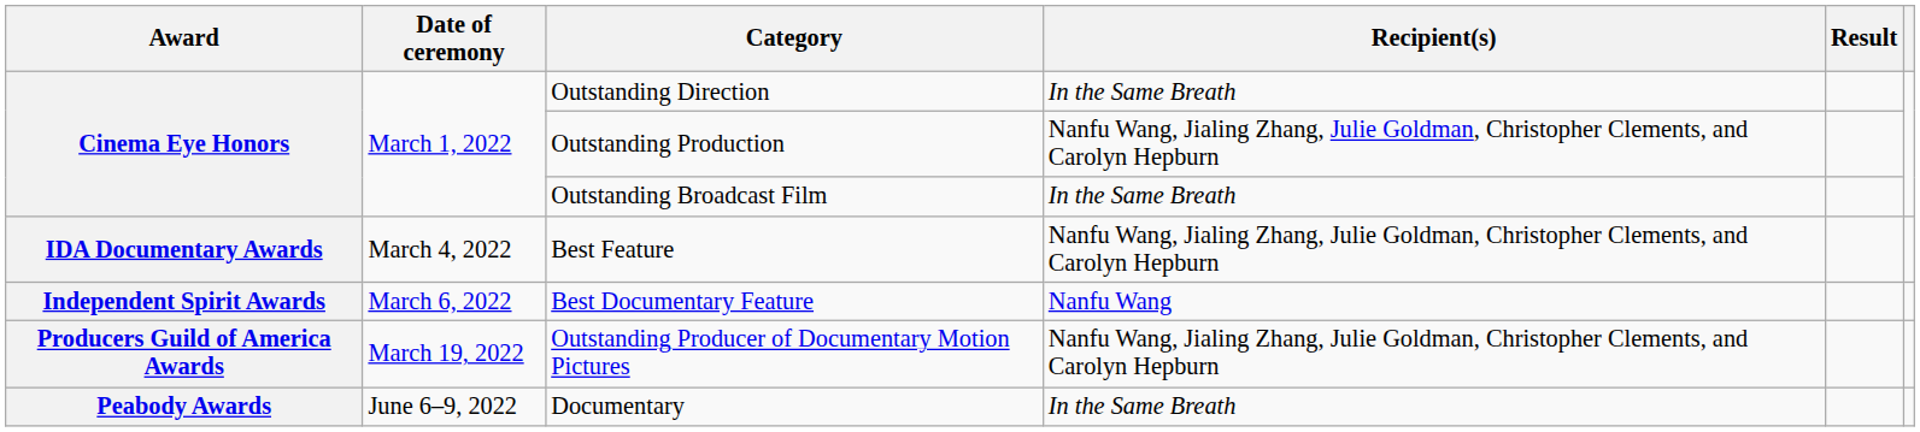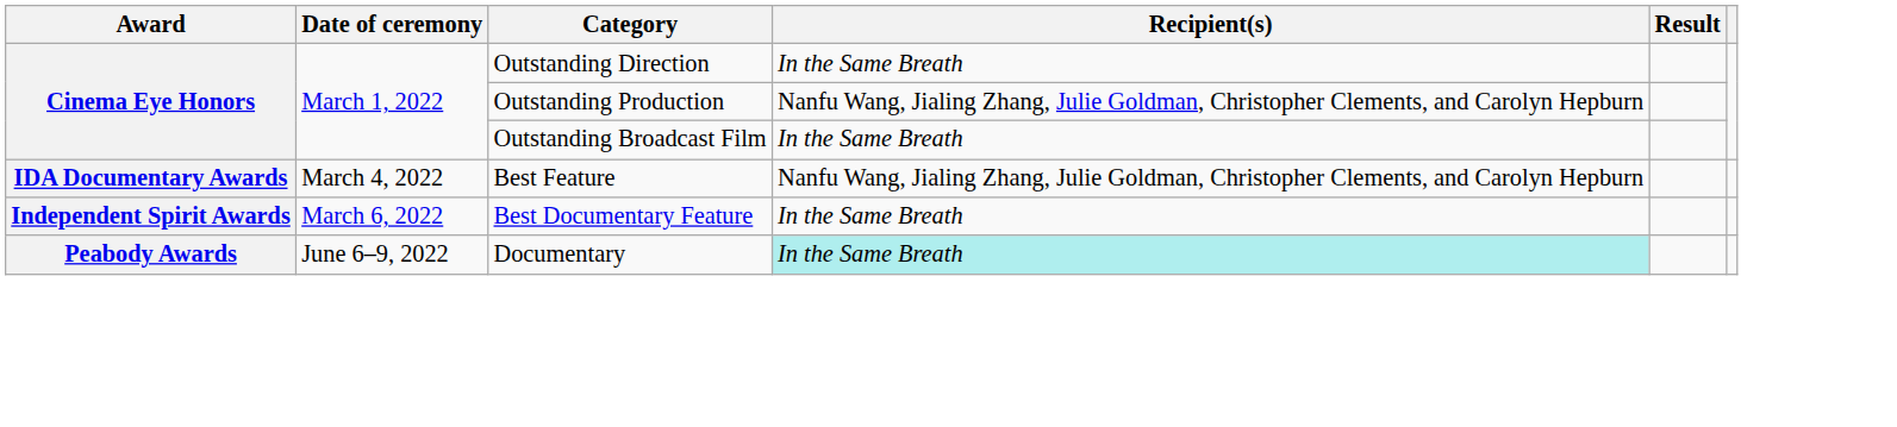Best Documentary Feature | Recipient(s): Nanfu Wang -> In the Same Breath
- row: Producers Guild of America Awards | March 19, 2022 | Outstanding Producer of Documentary Motion Pictures | Nanfu Wang, Jialing Zhang, Julie Goldman, Christopher Clements, and Carolyn Hepburn
Documentary | Recipient(s): no background -> paleturquoise background
